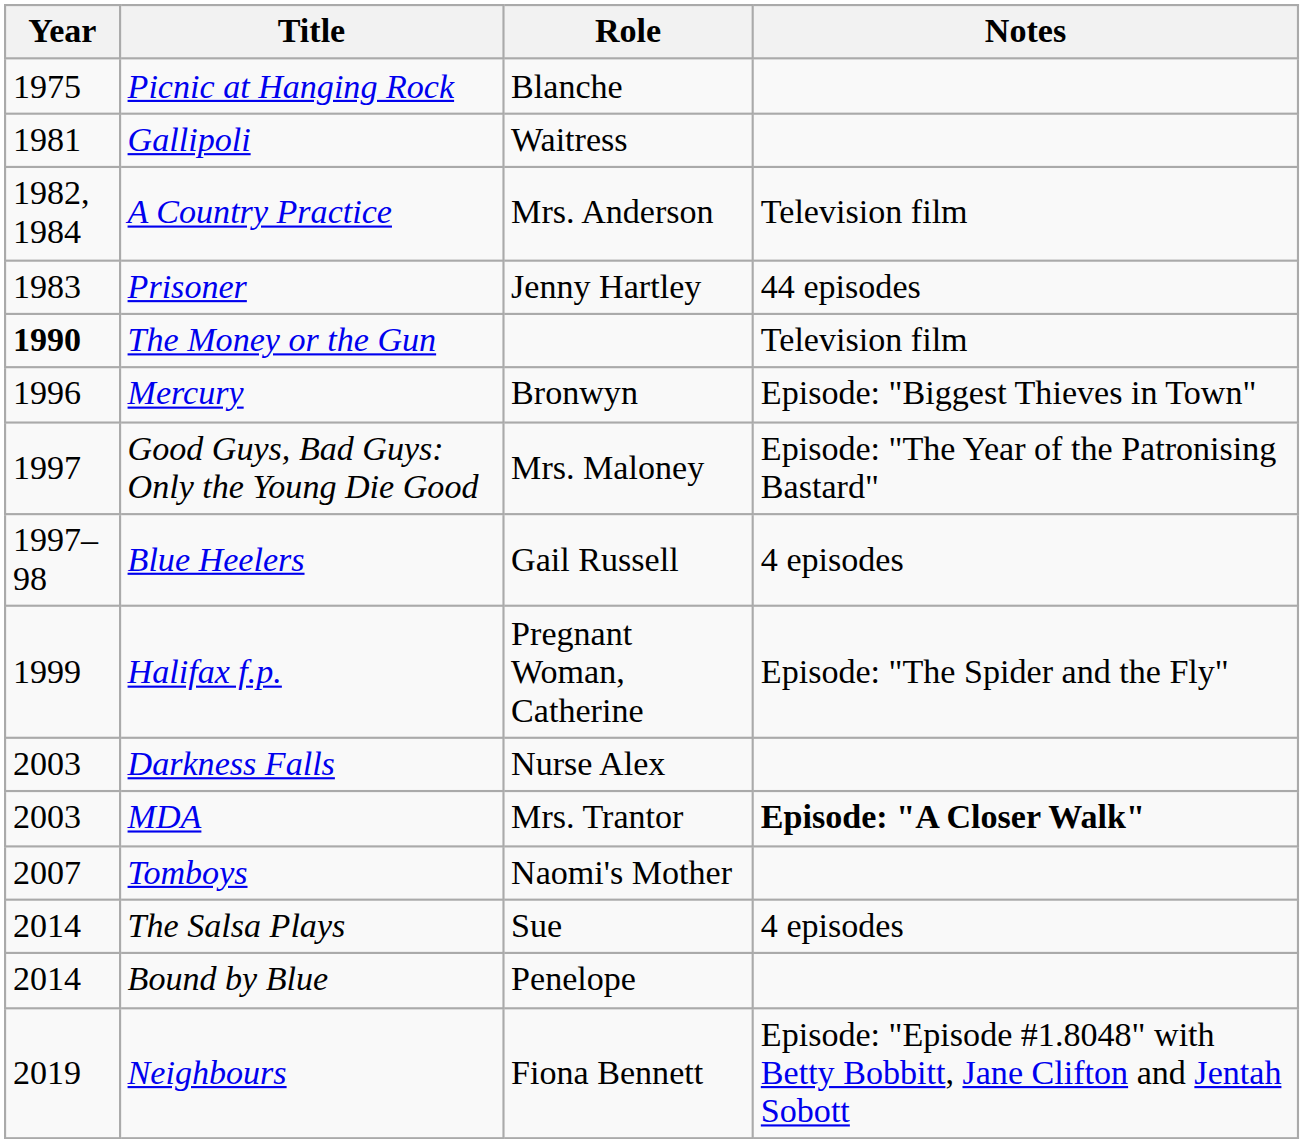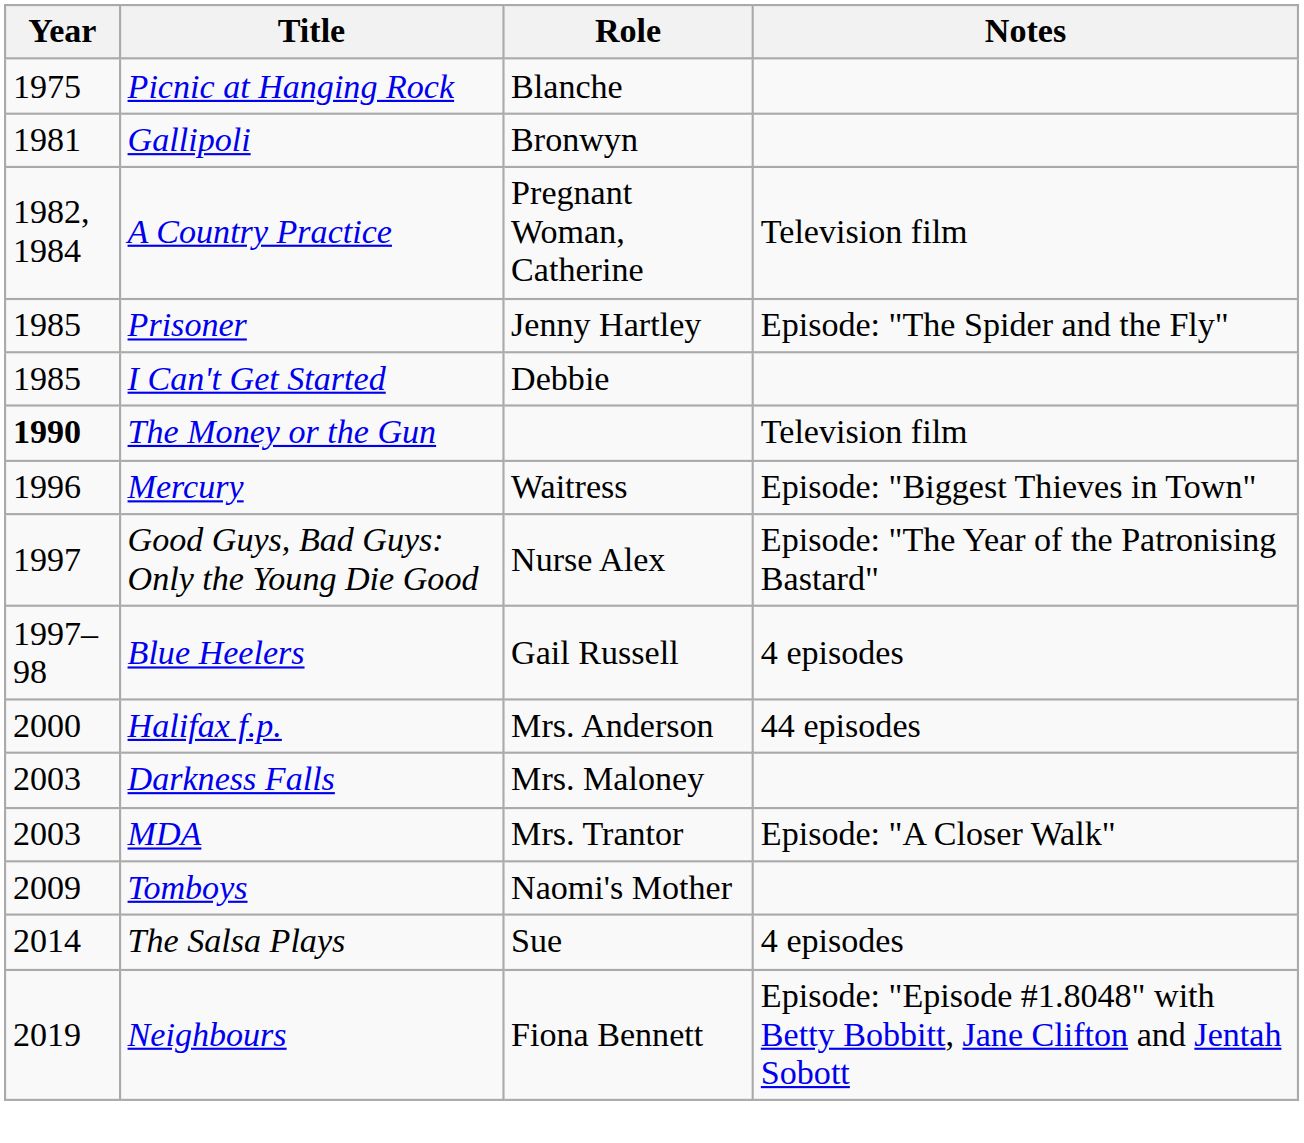Gallipoli | Role: Waitress -> Bronwyn
A Country Practice | Role: Mrs. Anderson -> Pregnant Woman, Catherine
Prisoner | Year: 1983 -> 1985
Prisoner | Notes: 44 episodes -> Episode: "The Spider and the Fly"
+ row: 1985 | I Can't Get Started | Debbie
Mercury | Role: Bronwyn -> Waitress
Good Guys, Bad Guys: Only the Young Die Good | Role: Mrs. Maloney -> Nurse Alex
Halifax f.p. | Year: 1999 -> 2000
Halifax f.p. | Role: Pregnant Woman, Catherine -> Mrs. Anderson
Halifax f.p. | Notes: Episode: "The Spider and the Fly" -> 44 episodes
Darkness Falls | Role: Nurse Alex -> Mrs. Maloney
MDA | Notes: bold -> normal
Tomboys | Year: 2007 -> 2009
- row: 2014 | Bound by Blue | Penelope
